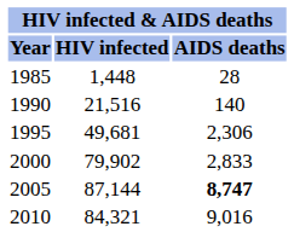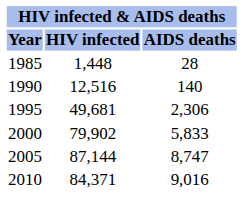1990 | HIV infected: 21,516 -> 12,516
2000 | AIDS deaths: 2,833 -> 5,833
2005 | AIDS deaths: bold -> normal
2010 | HIV infected: 84,321 -> 84,371
